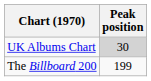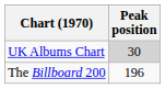The Billboard 200 | Peak position: 199 -> 196
